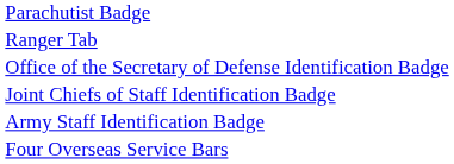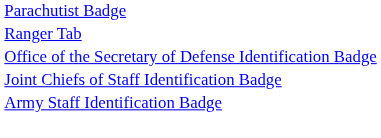- row: Four Overseas Service Bars
